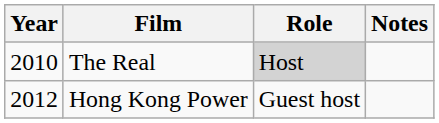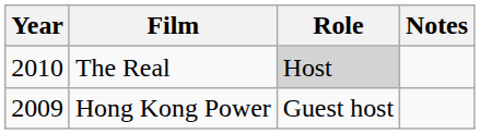Hong Kong Power | Year: 2012 -> 2009
